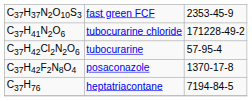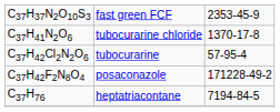C37H41N2O6 | column 3: 171228-49-2 -> 1370-17-8
C37H42F2N8O4 | column 3: 1370-17-8 -> 171228-49-2
